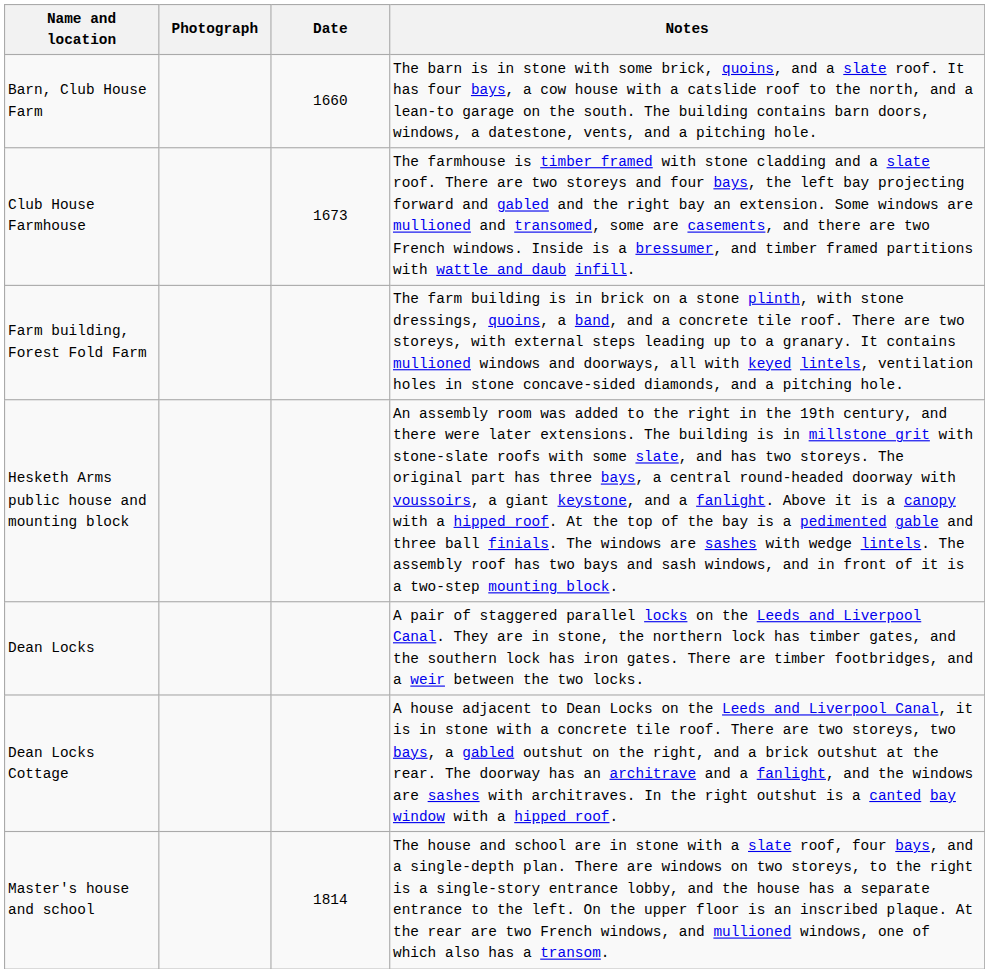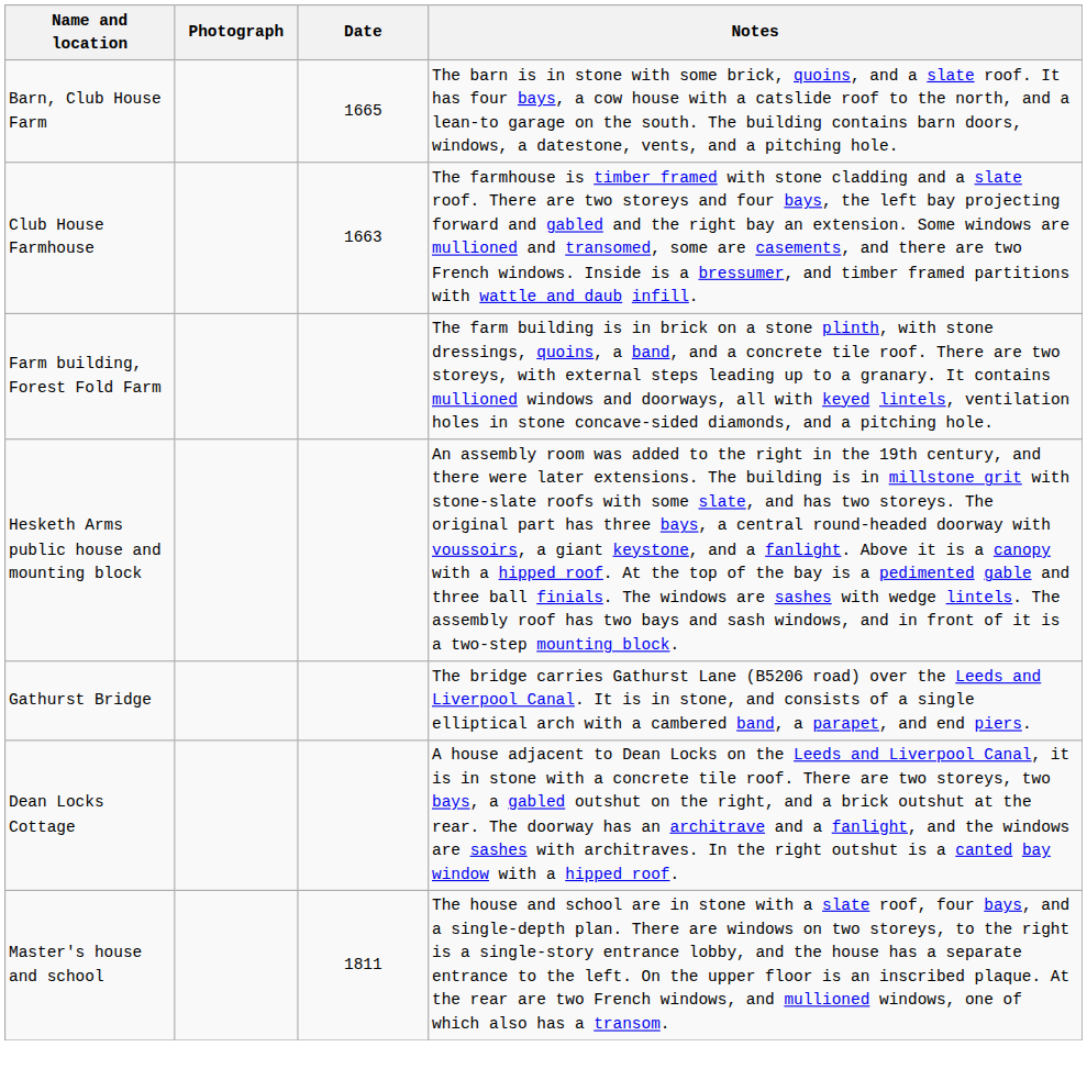Barn, Club House Farm | Date: 1660 -> 1665
Club House Farmhouse | Date: 1673 -> 1663
- row: Dean Locks | A pair of staggered parallel locks on the Leeds and Liverpool Canal. They are in stone, the northern lock has timber gates, and the southern lock has iron gates. There are timber footbridges, and a weir between the two locks.
+ row: Gathurst Bridge | The bridge carries Gathurst Lane (B5206 road) over the Leeds and Liverpool Canal. It is in stone, and consists of a single elliptical arch with a cambered band, a parapet, and end piers.
Master's house and school | Date: 1814 -> 1811
